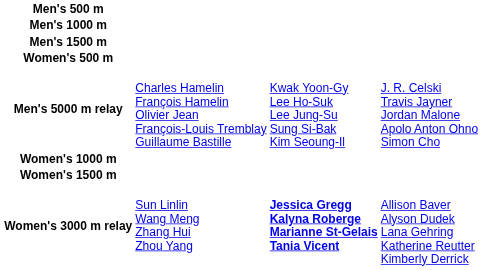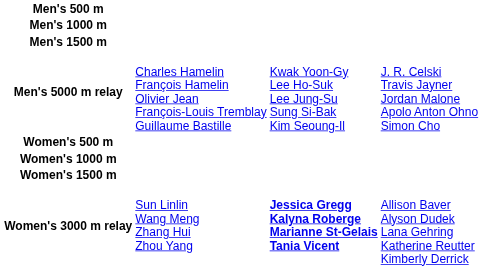rows swapped: Men's 5000 m relay <-> Women's 500 m
